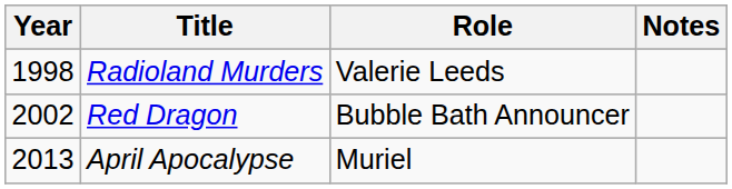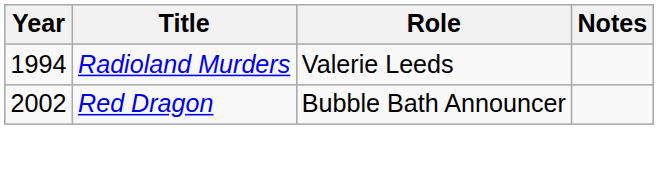Radioland Murders | Year: 1998 -> 1994
- row: 2013 | April Apocalypse | Muriel
